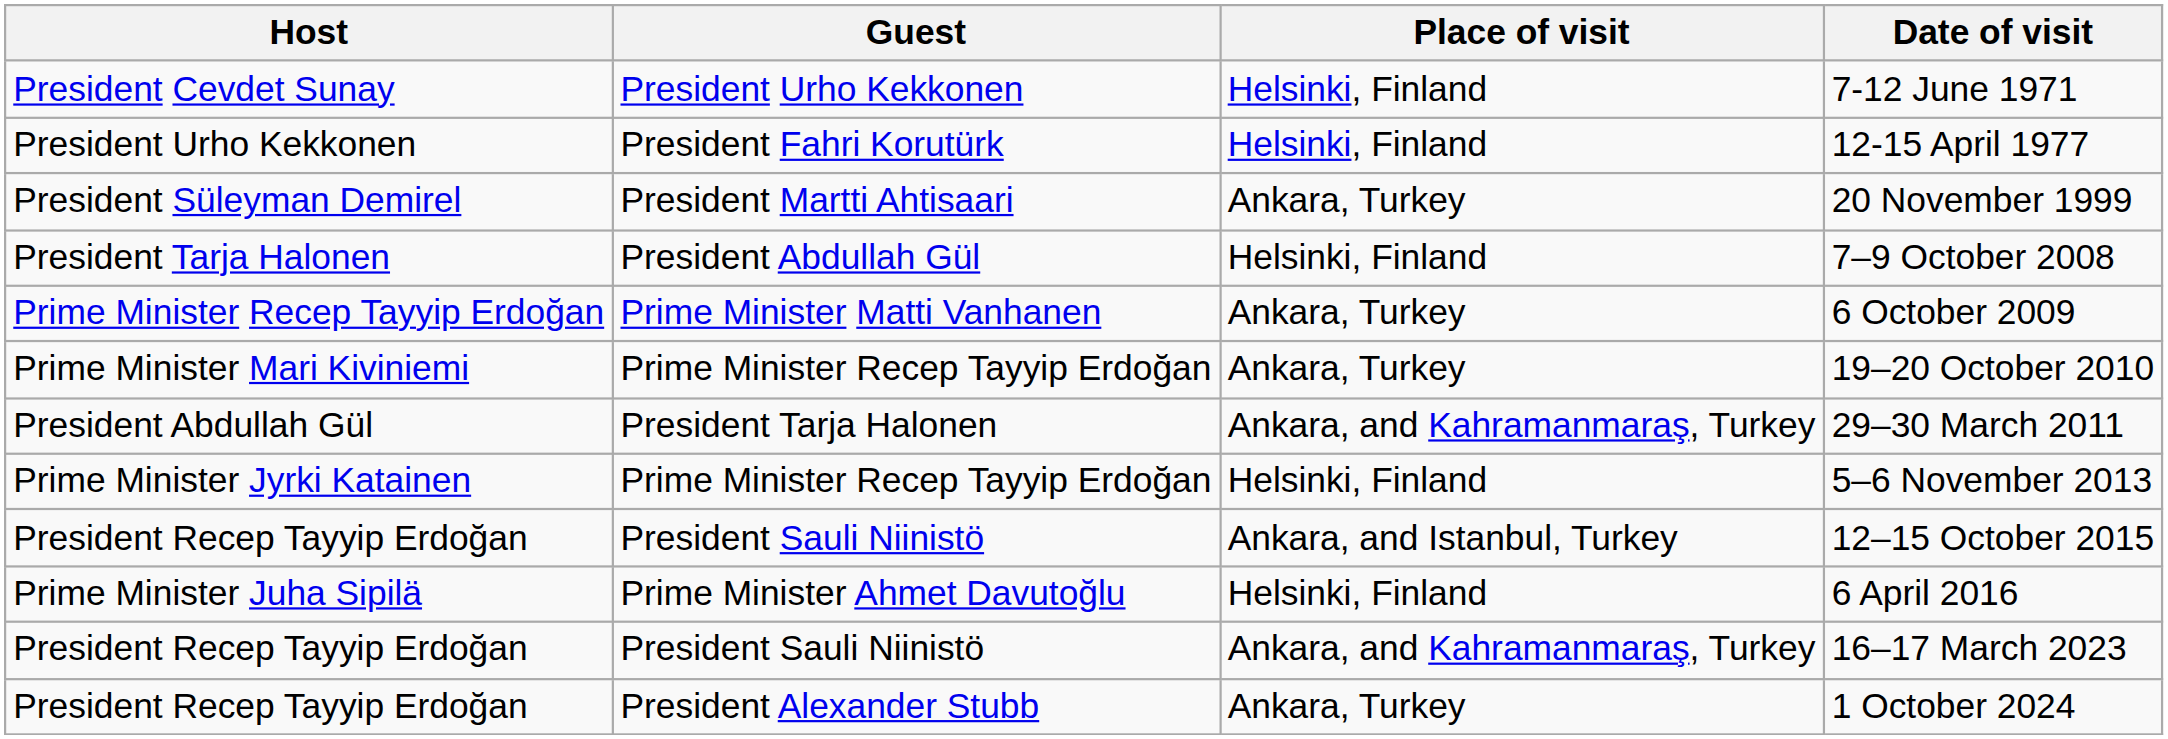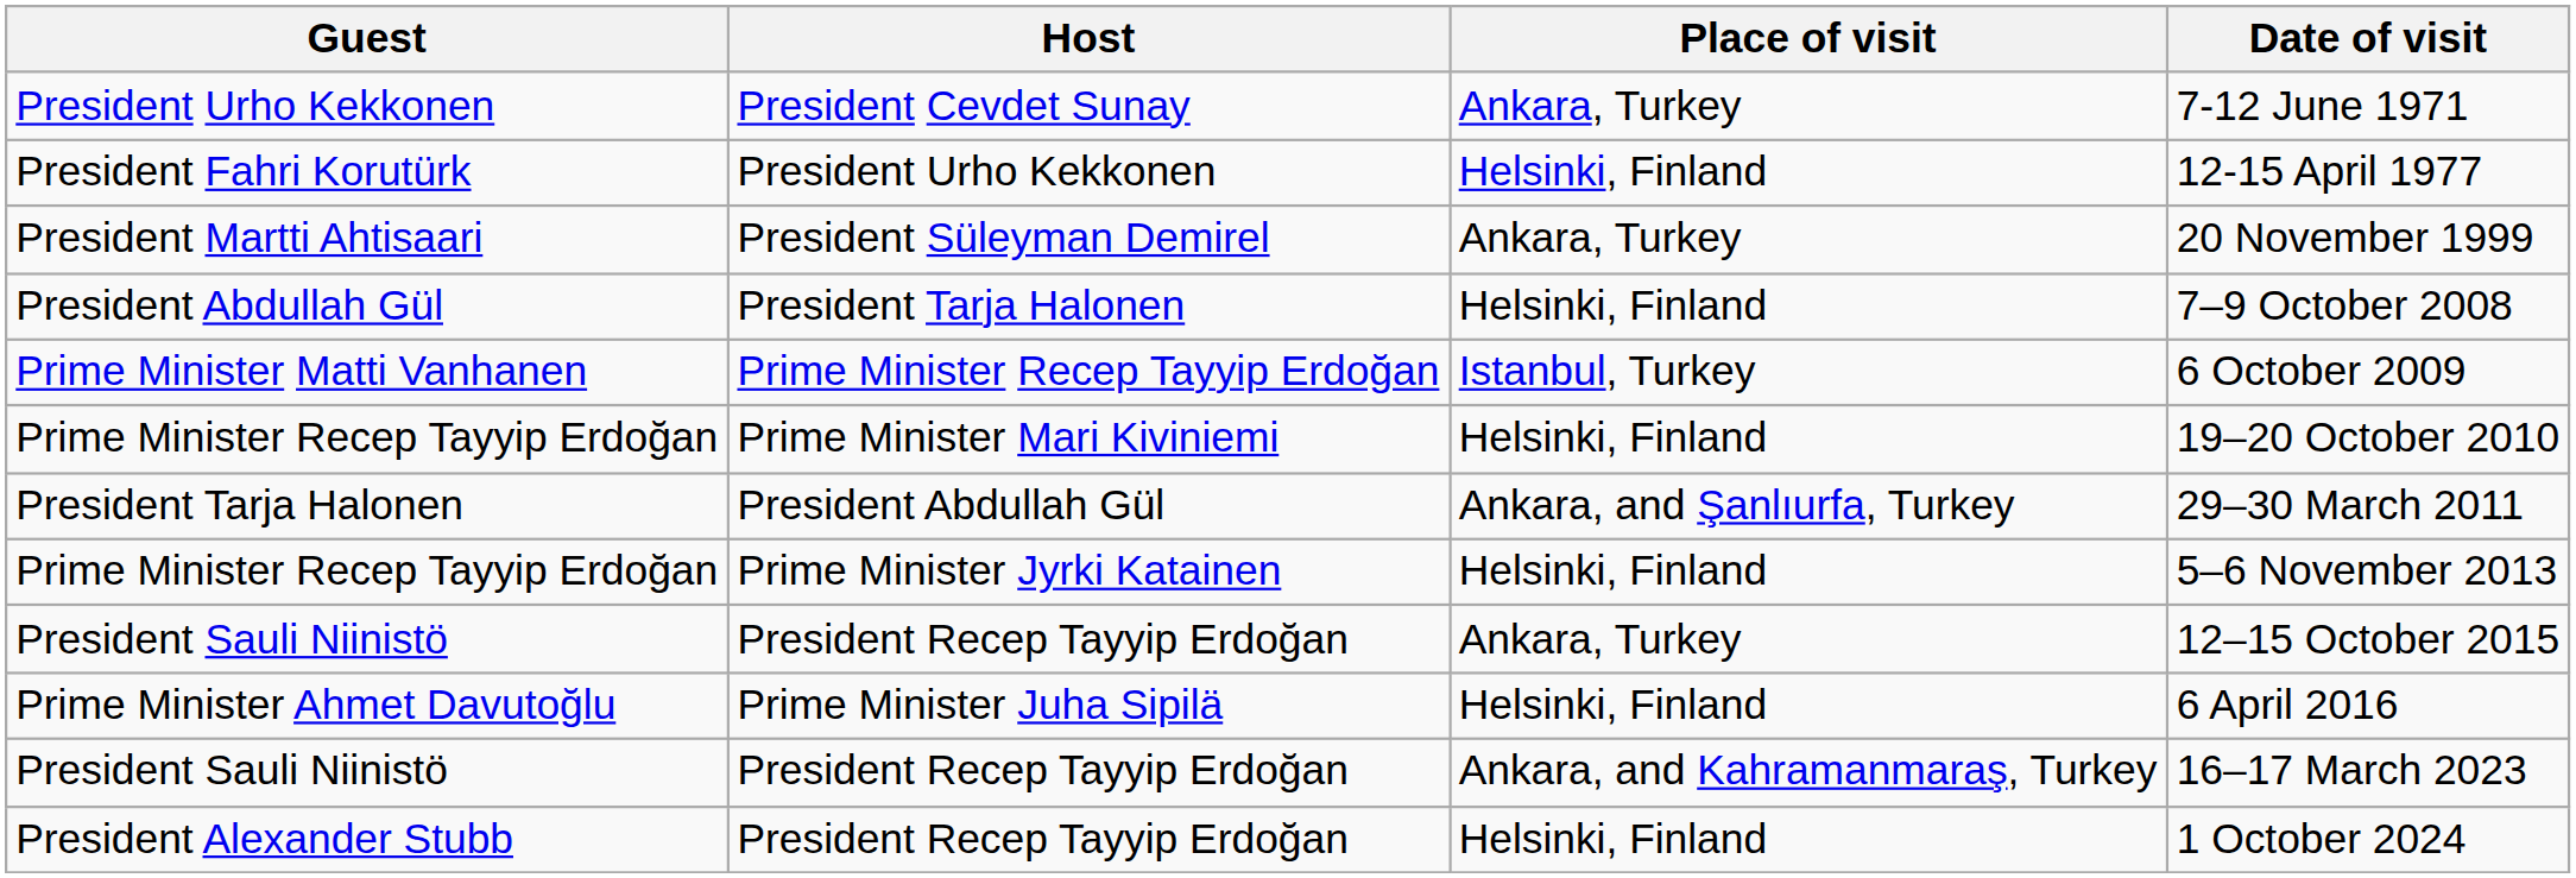columns swapped: Guest <-> Host
7-12 June 1971 | Place of visit: Helsinki, Finland -> Ankara, Turkey
6 October 2009 | Place of visit: Ankara, Turkey -> Istanbul, Turkey
19–20 October 2010 | Place of visit: Ankara, Turkey -> Helsinki, Finland
29–30 March 2011 | Place of visit: Ankara, and Kahramanmaraş, Turkey -> Ankara, and Şanlıurfa, Turkey
12–15 October 2015 | Place of visit: Ankara, and Istanbul, Turkey -> Ankara, Turkey
1 October 2024 | Place of visit: Ankara, Turkey -> Helsinki, Finland
